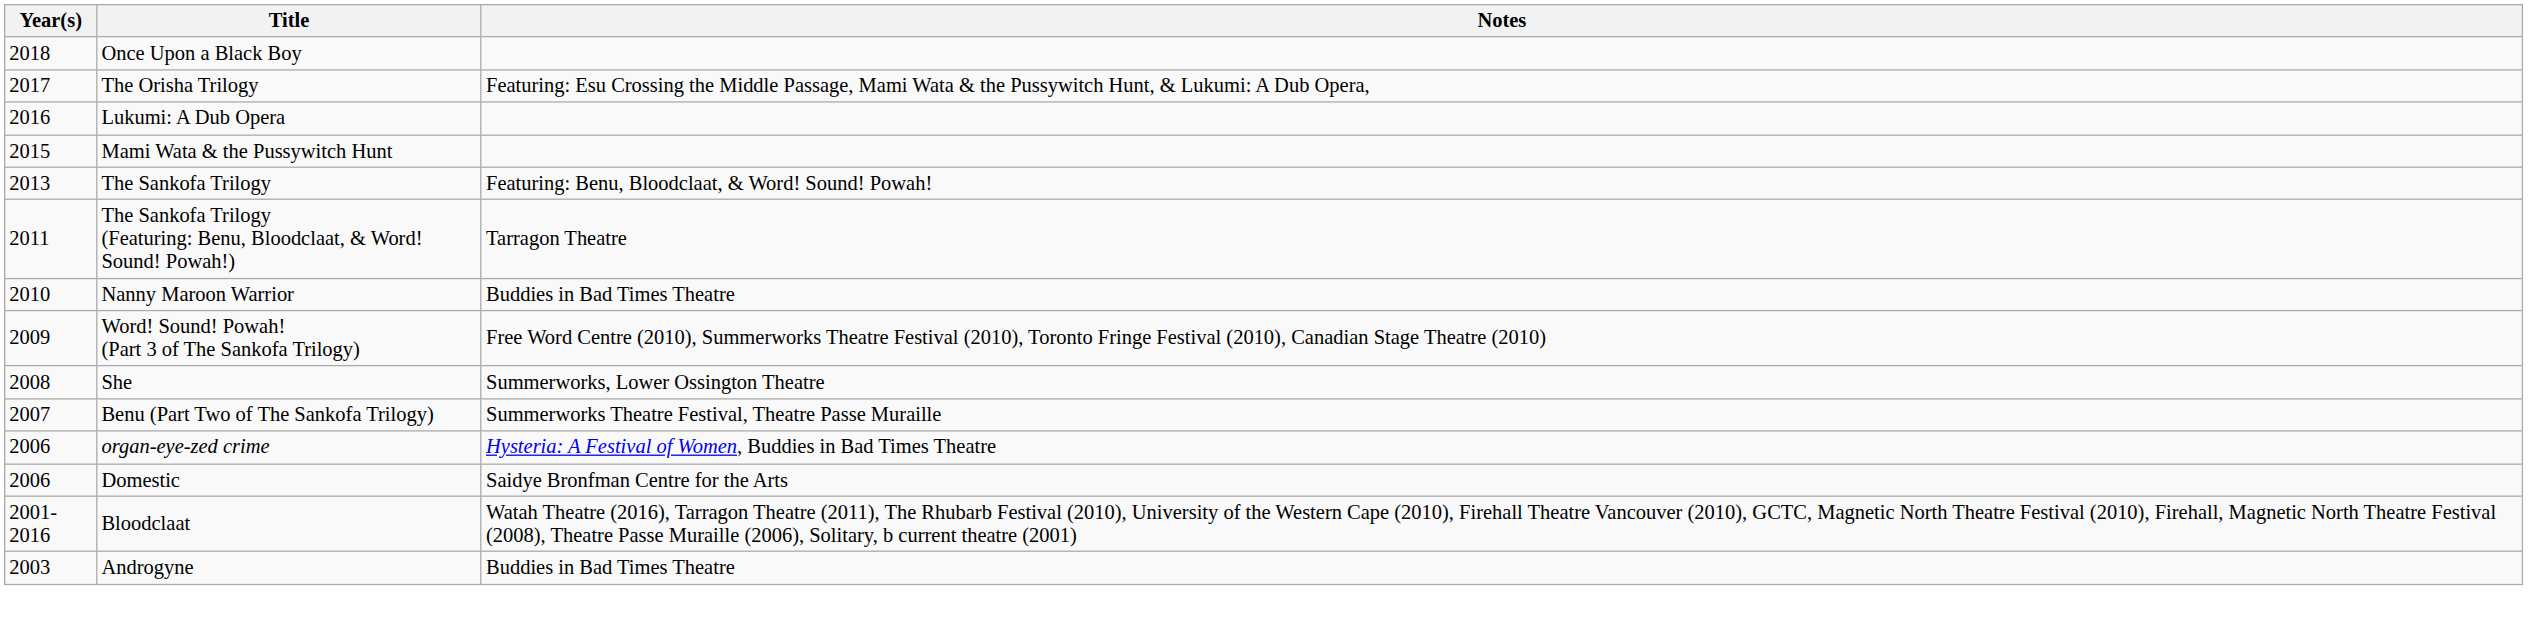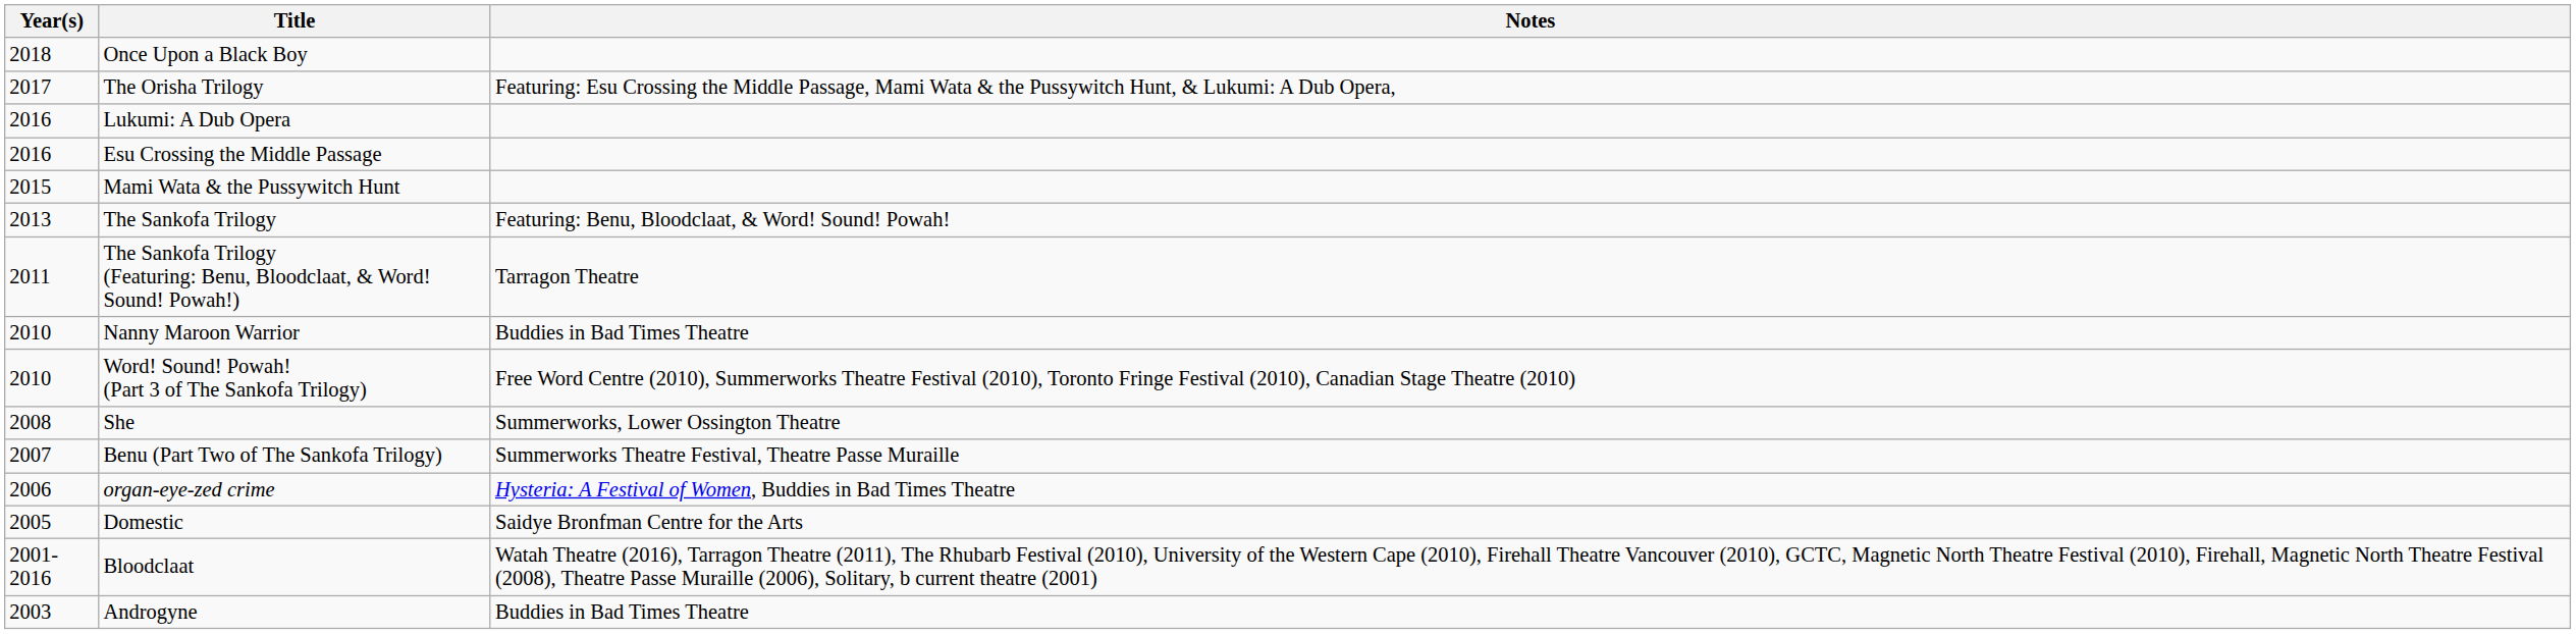+ row: 2016 | Esu Crossing the Middle Passage
Word! Sound! Powah! (Part 3 of The Sankofa Trilogy) | Year(s): 2009 -> 2010
Domestic | Year(s): 2006 -> 2005
